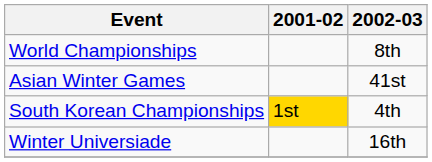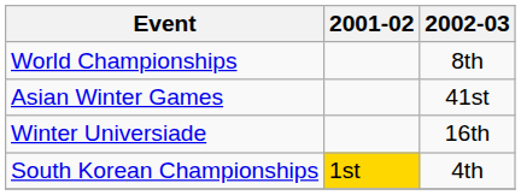rows swapped: South Korean Championships <-> Winter Universiade
